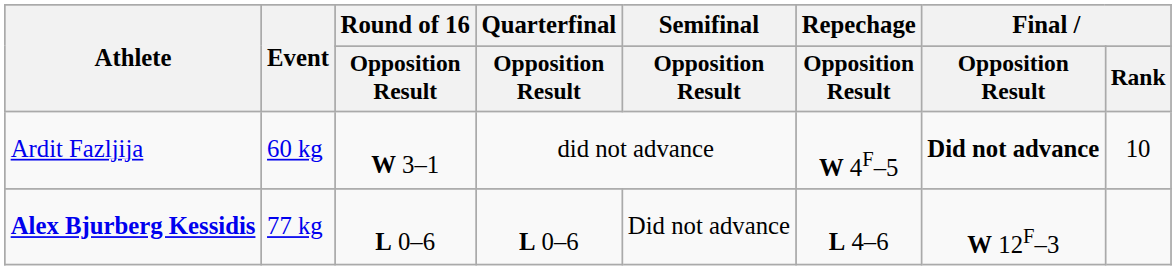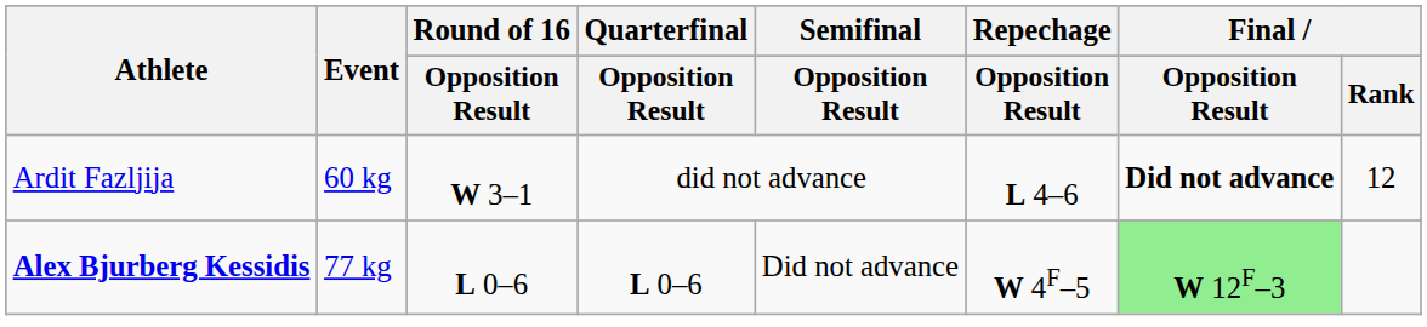Ardit Fazljija | Repechage / Opposition Result: W 4F–5 -> L 4–6
Ardit Fazljija | Final / Rank: 10 -> 12
Alex Bjurberg Kessidis | Repechage / Opposition Result: L 4–6 -> W 4F–5
Alex Bjurberg Kessidis | Final / Opposition Result: no background -> lightgreen background
